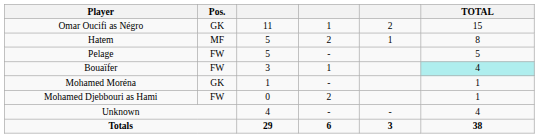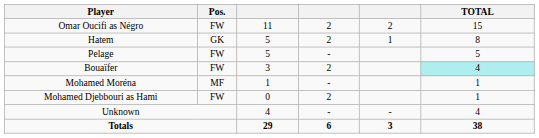Omar Oucifi as Négro | Pos.: GK -> FW
Omar Oucifi as Négro | column 4: 1 -> 2
Hatem | Pos.: MF -> GK
Bouaïfer | column 4: 1 -> 2
Mohamed Moréna | Pos.: GK -> MF
